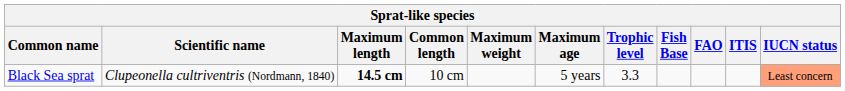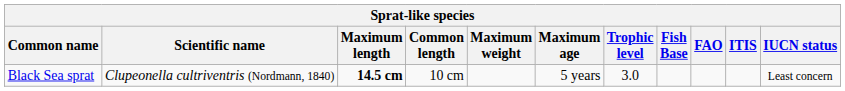Black Sea sprat | Trophic level: 3.3 -> 3.0
Black Sea sprat | IUCN status: lightsalmon background -> no background
